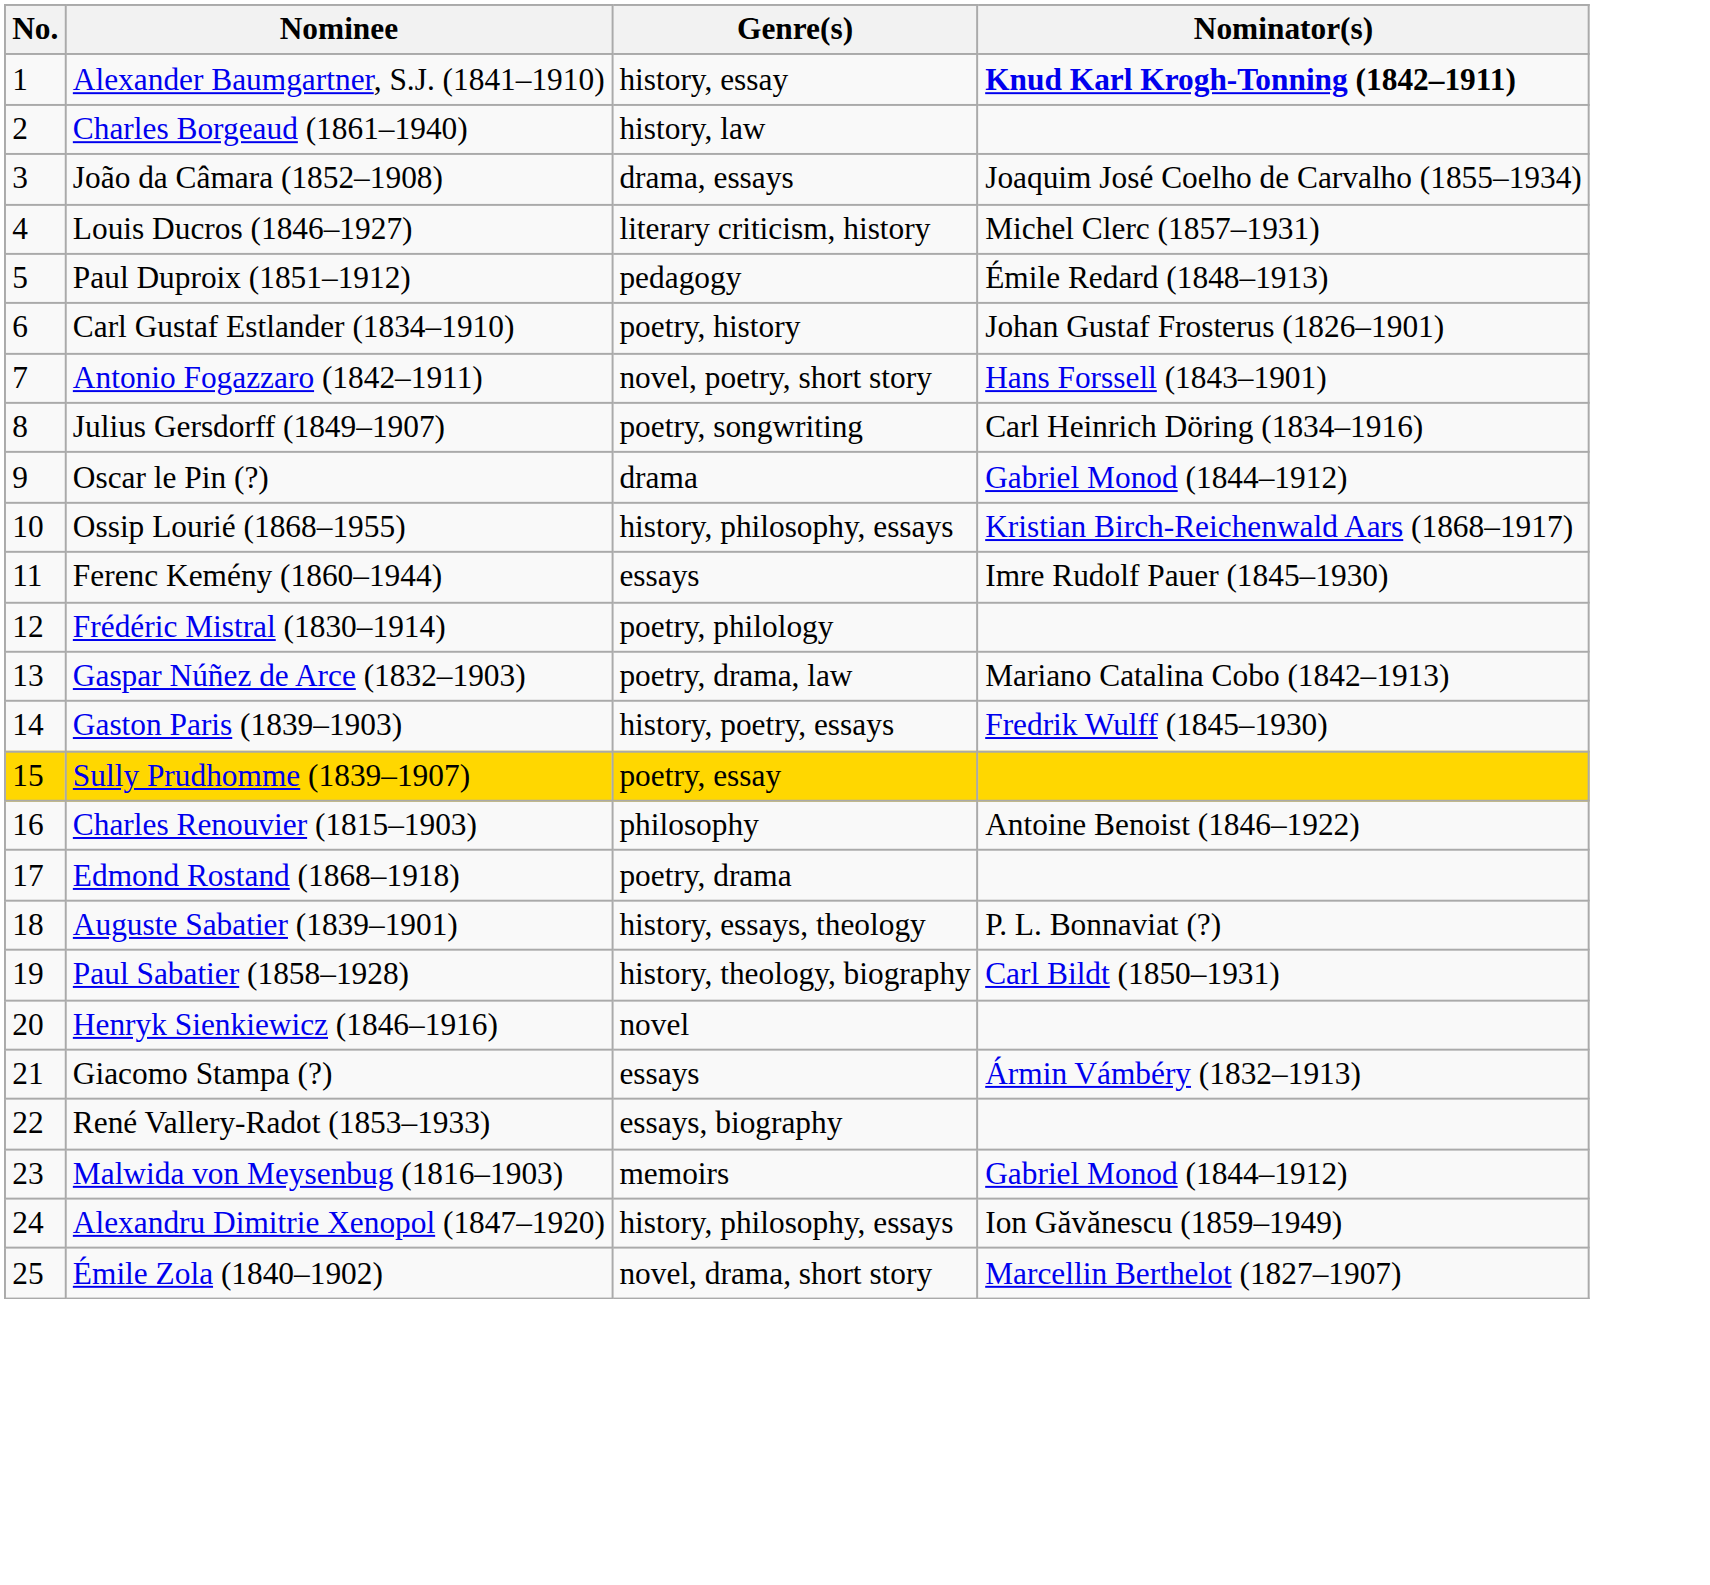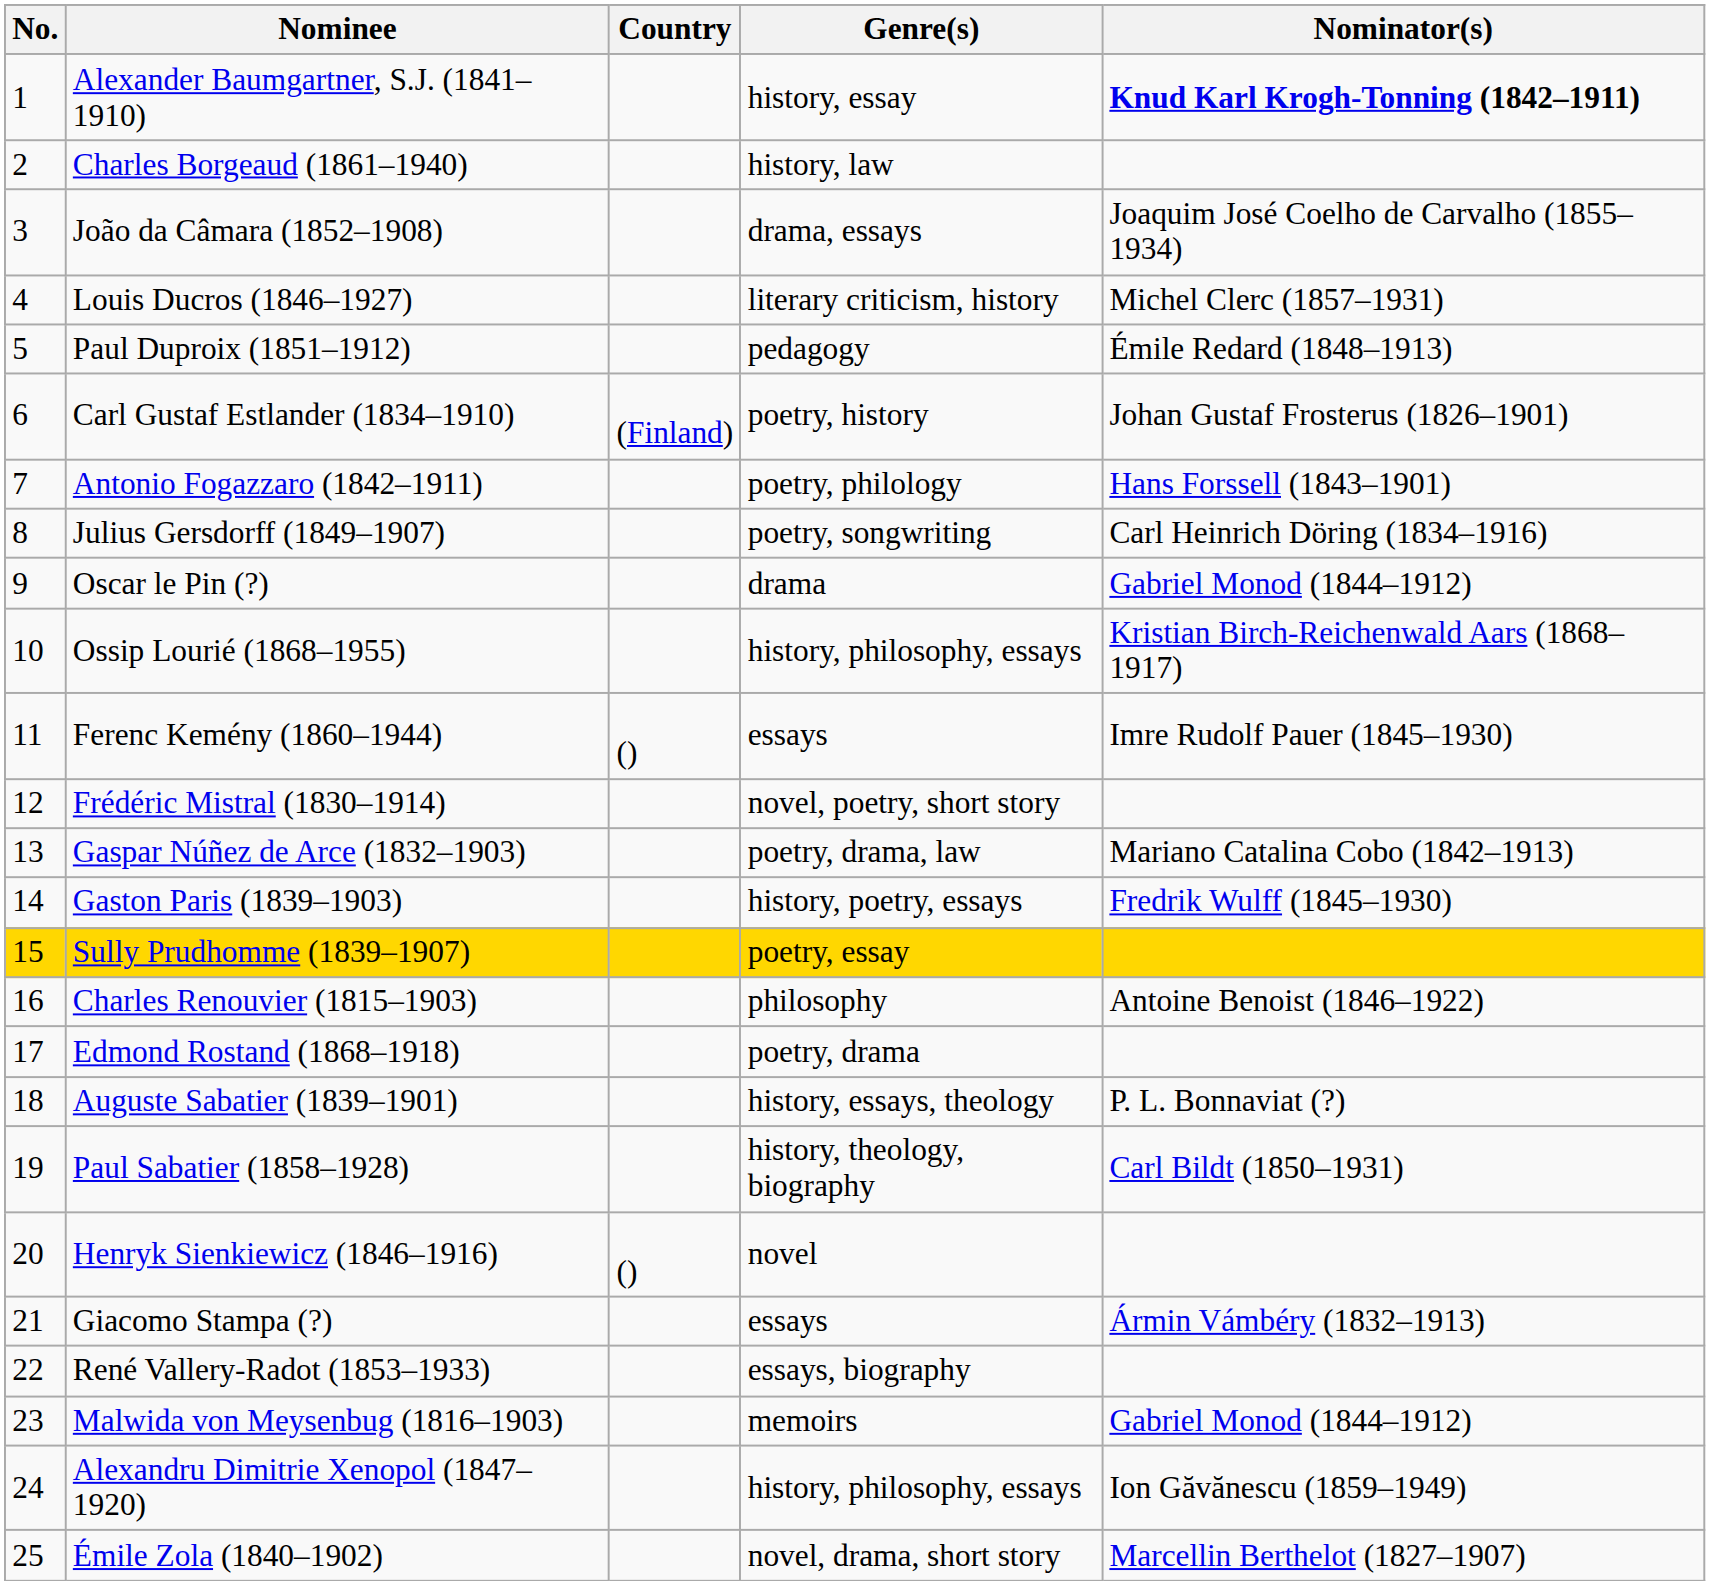+ column: Country | (Finland) | () | ()
Antonio Fogazzaro (1842–1911) | Genre(s): novel, poetry, short story -> poetry, philology
Frédéric Mistral (1830–1914) | Genre(s): poetry, philology -> novel, poetry, short story
